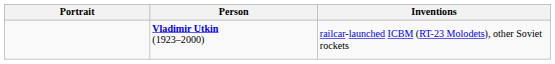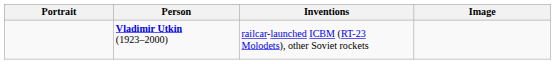+ column: Image
